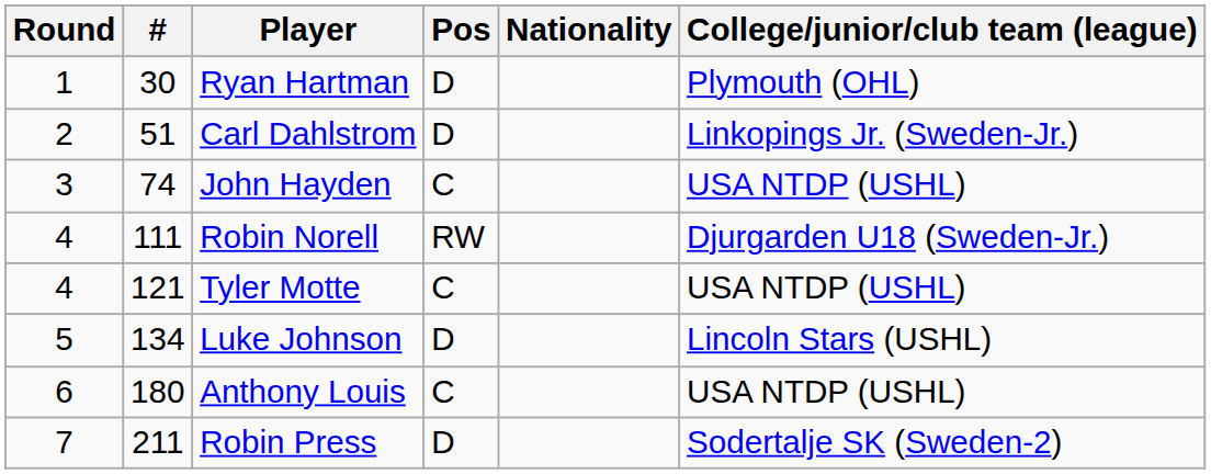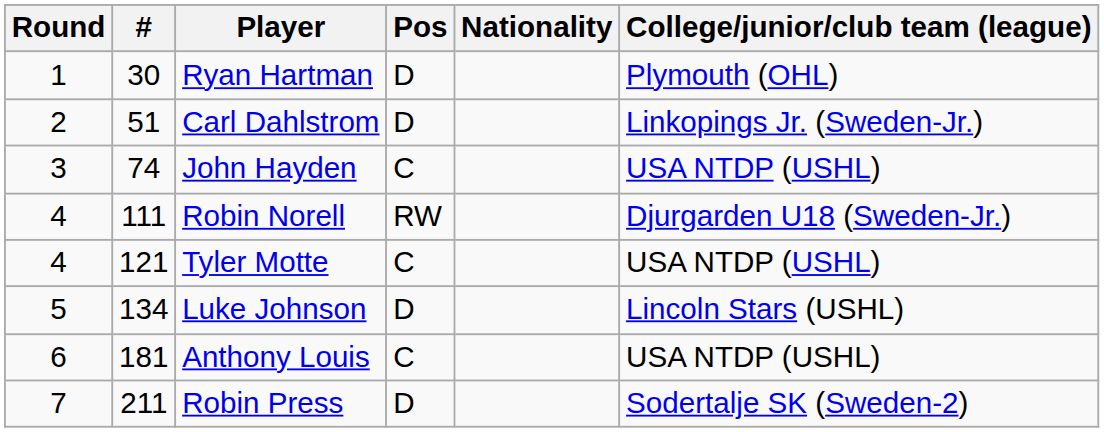Anthony Louis | #: 180 -> 181
